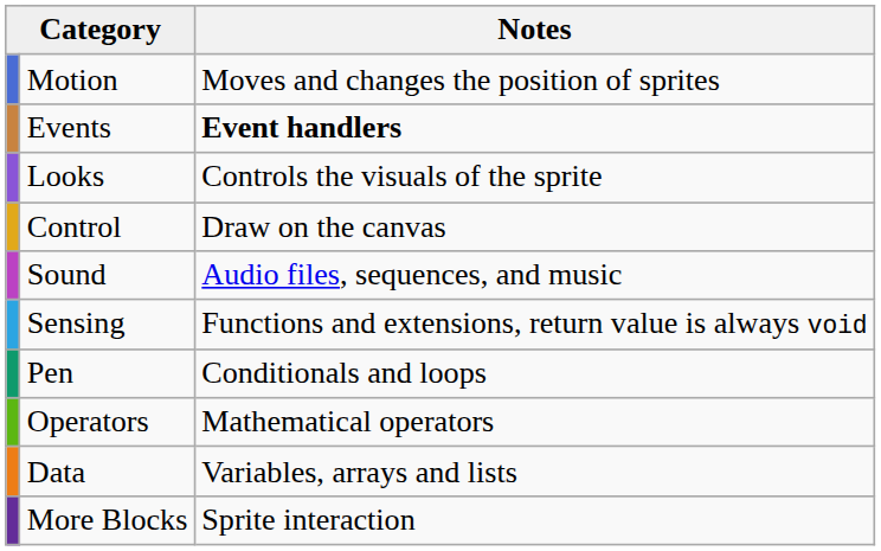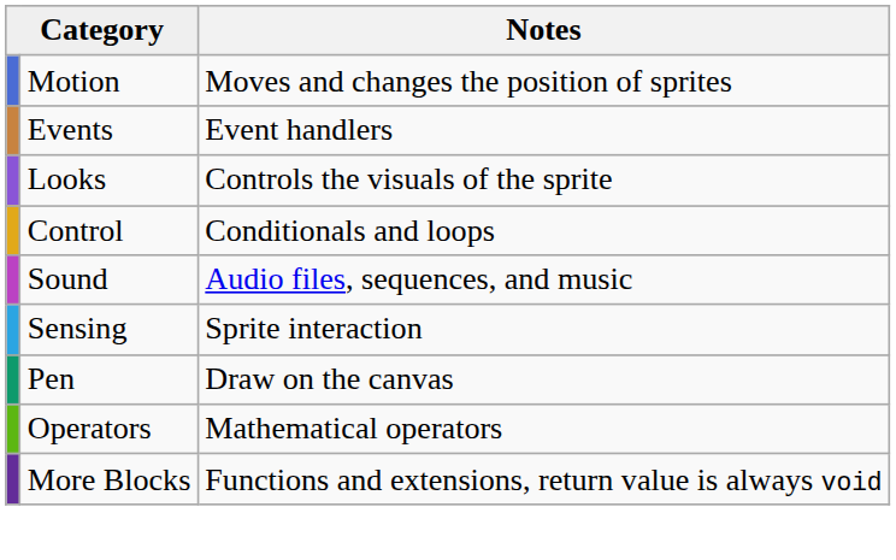Events | Notes: bold -> normal
Control | Notes: Draw on the canvas -> Conditionals and loops
Sensing | Notes: Functions and extensions, return value is always void -> Sprite interaction
Pen | Notes: Conditionals and loops -> Draw on the canvas
- row: Data | Variables, arrays and lists
More Blocks | Notes: Sprite interaction -> Functions and extensions, return value is always void
